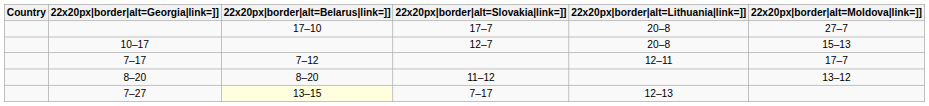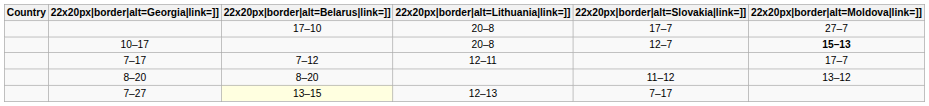columns swapped: 22x20px|border|alt=Slovakia|link=]] <-> 22x20px|border|alt=Lithuania|link=]]
10–17 | 22x20px|border|alt=Moldova|link=]]: normal -> bold
